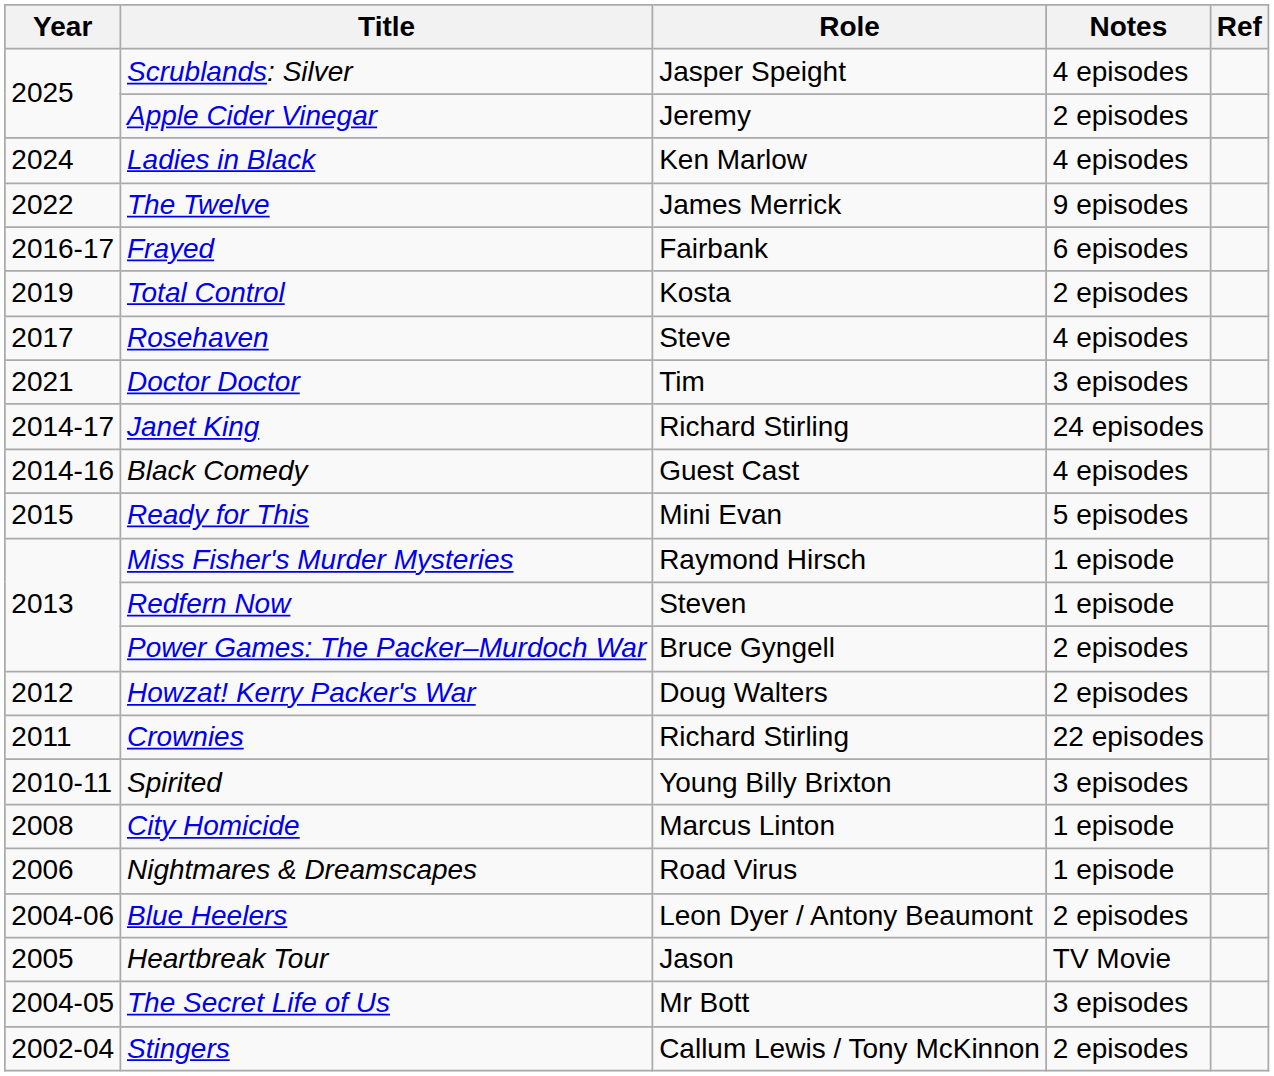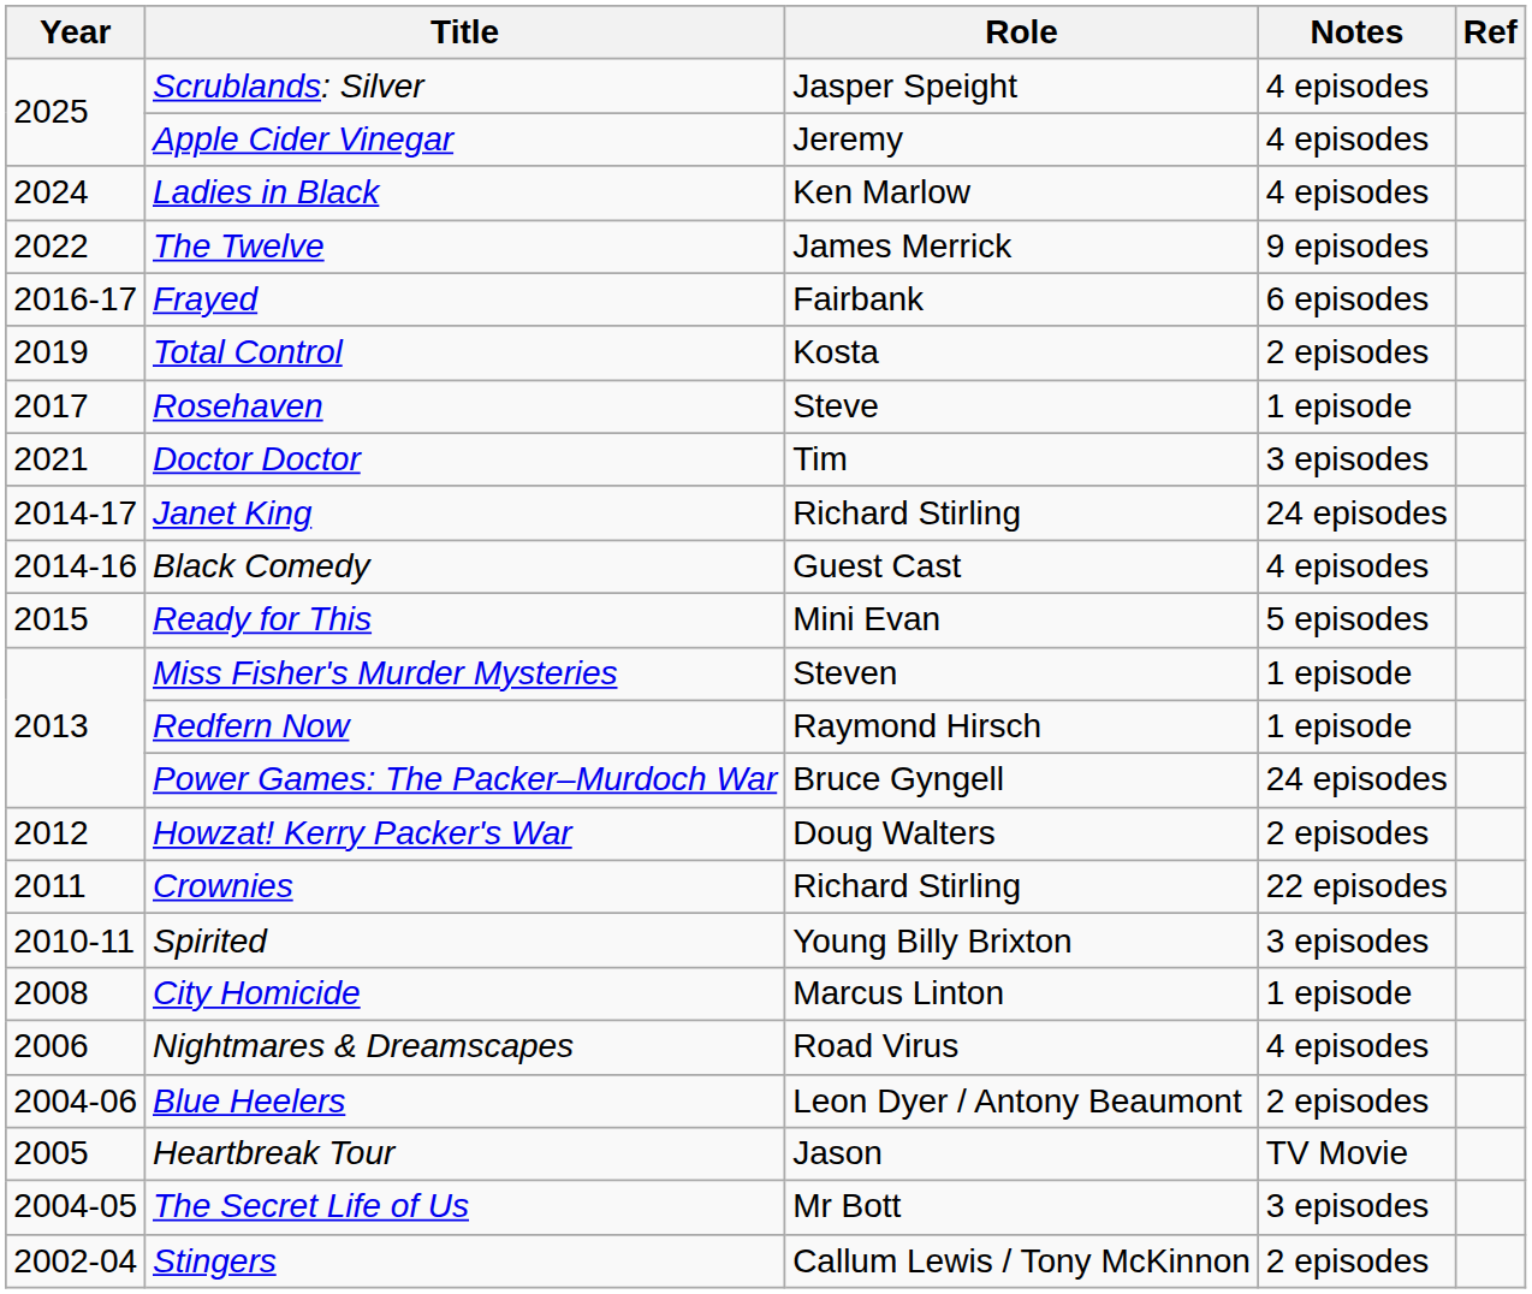Apple Cider Vinegar | Notes: 2 episodes -> 4 episodes
Rosehaven | Notes: 4 episodes -> 1 episode
Miss Fisher's Murder Mysteries | Role: Raymond Hirsch -> Steven
Redfern Now | Role: Steven -> Raymond Hirsch
Power Games: The Packer–Murdoch War | Notes: 2 episodes -> 24 episodes
Nightmares & Dreamscapes | Notes: 1 episode -> 4 episodes
